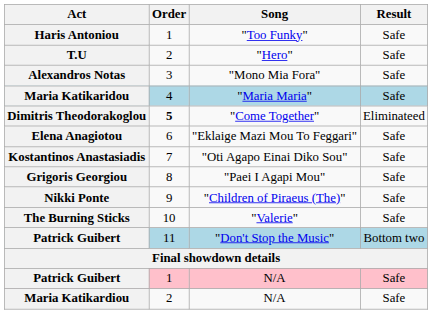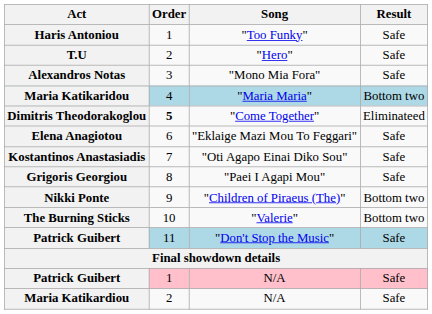Maria Katikaridou | Result: Safe -> Bottom two
Nikki Ponte | Result: Safe -> Bottom two
The Burning Sticks | Result: Safe -> Bottom two
Patrick Guibert / "Don't Stop the Music" | Result: Bottom two -> Safe
